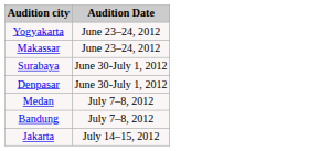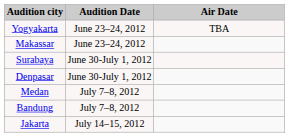+ column: Air Date | TBA
